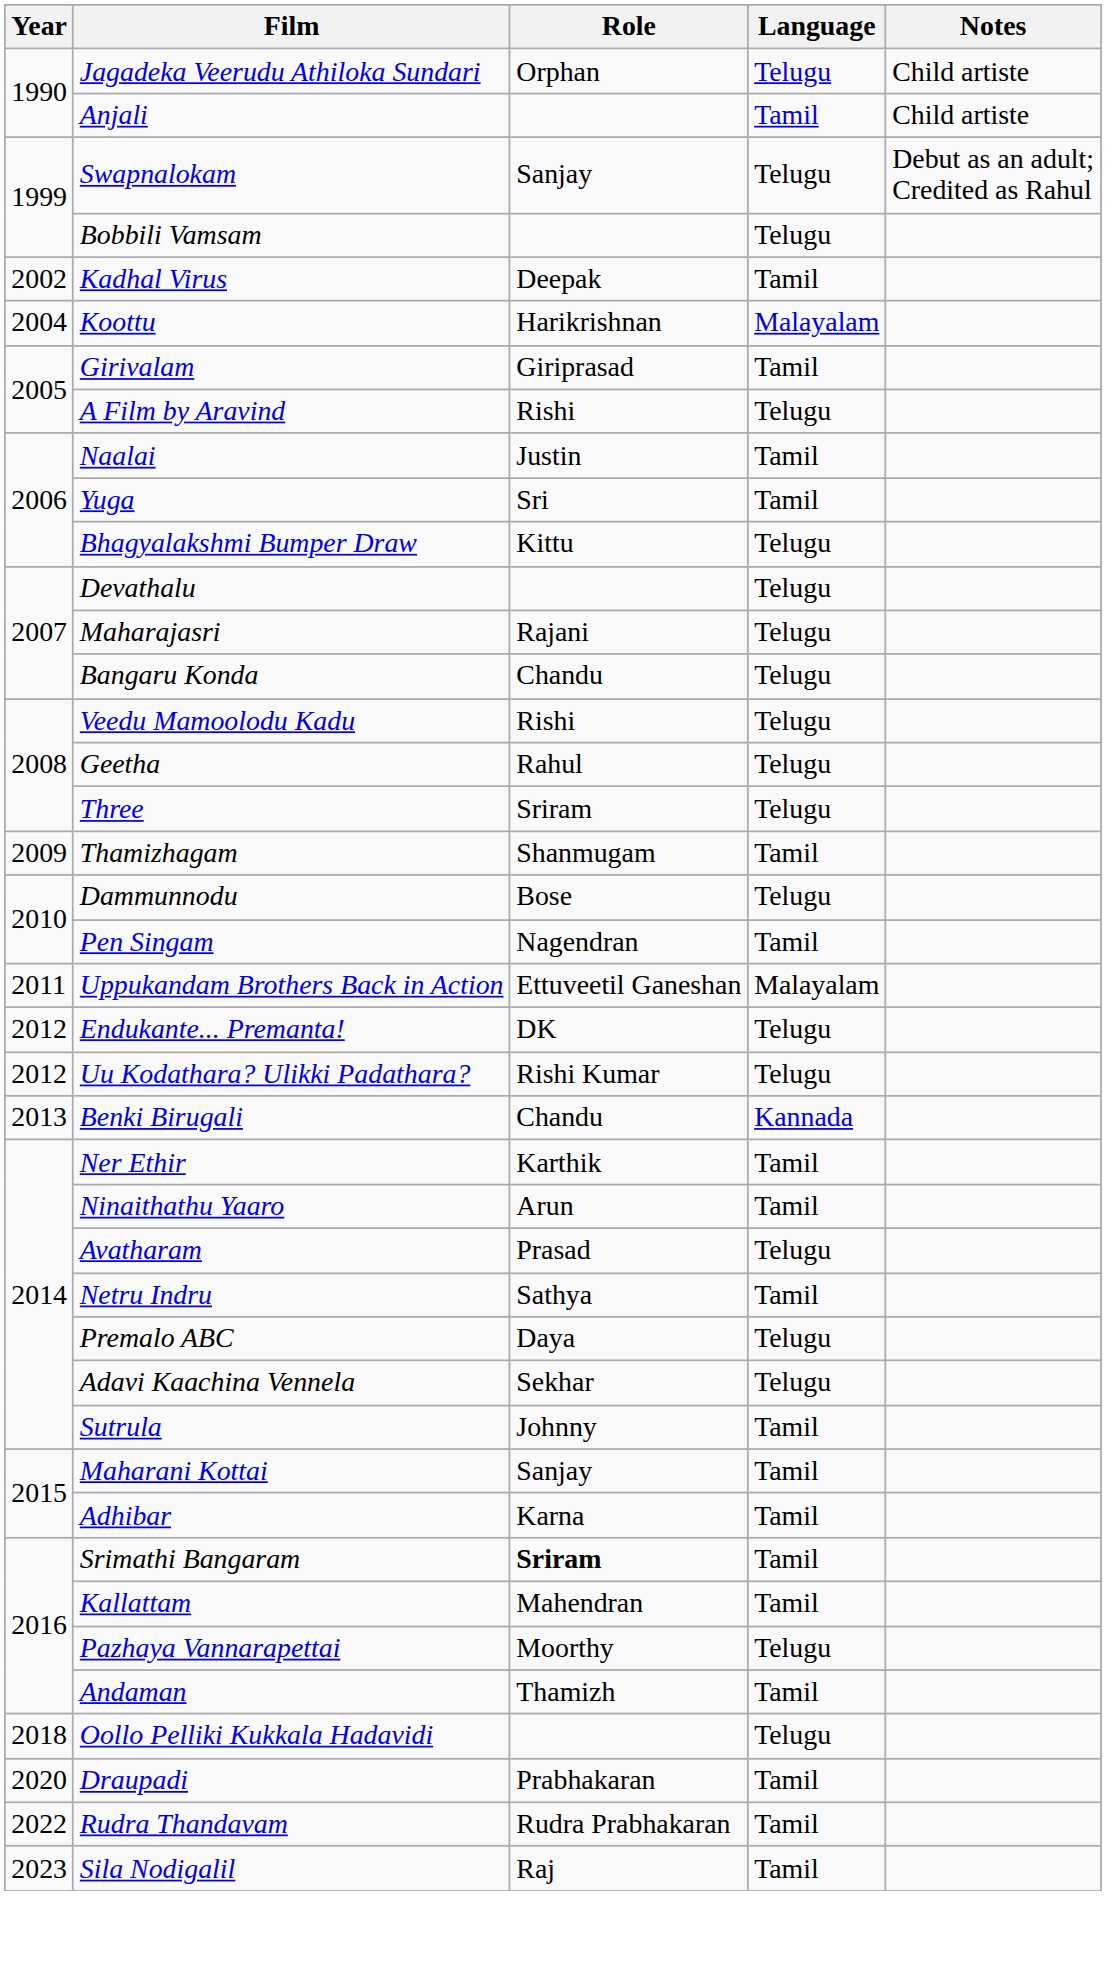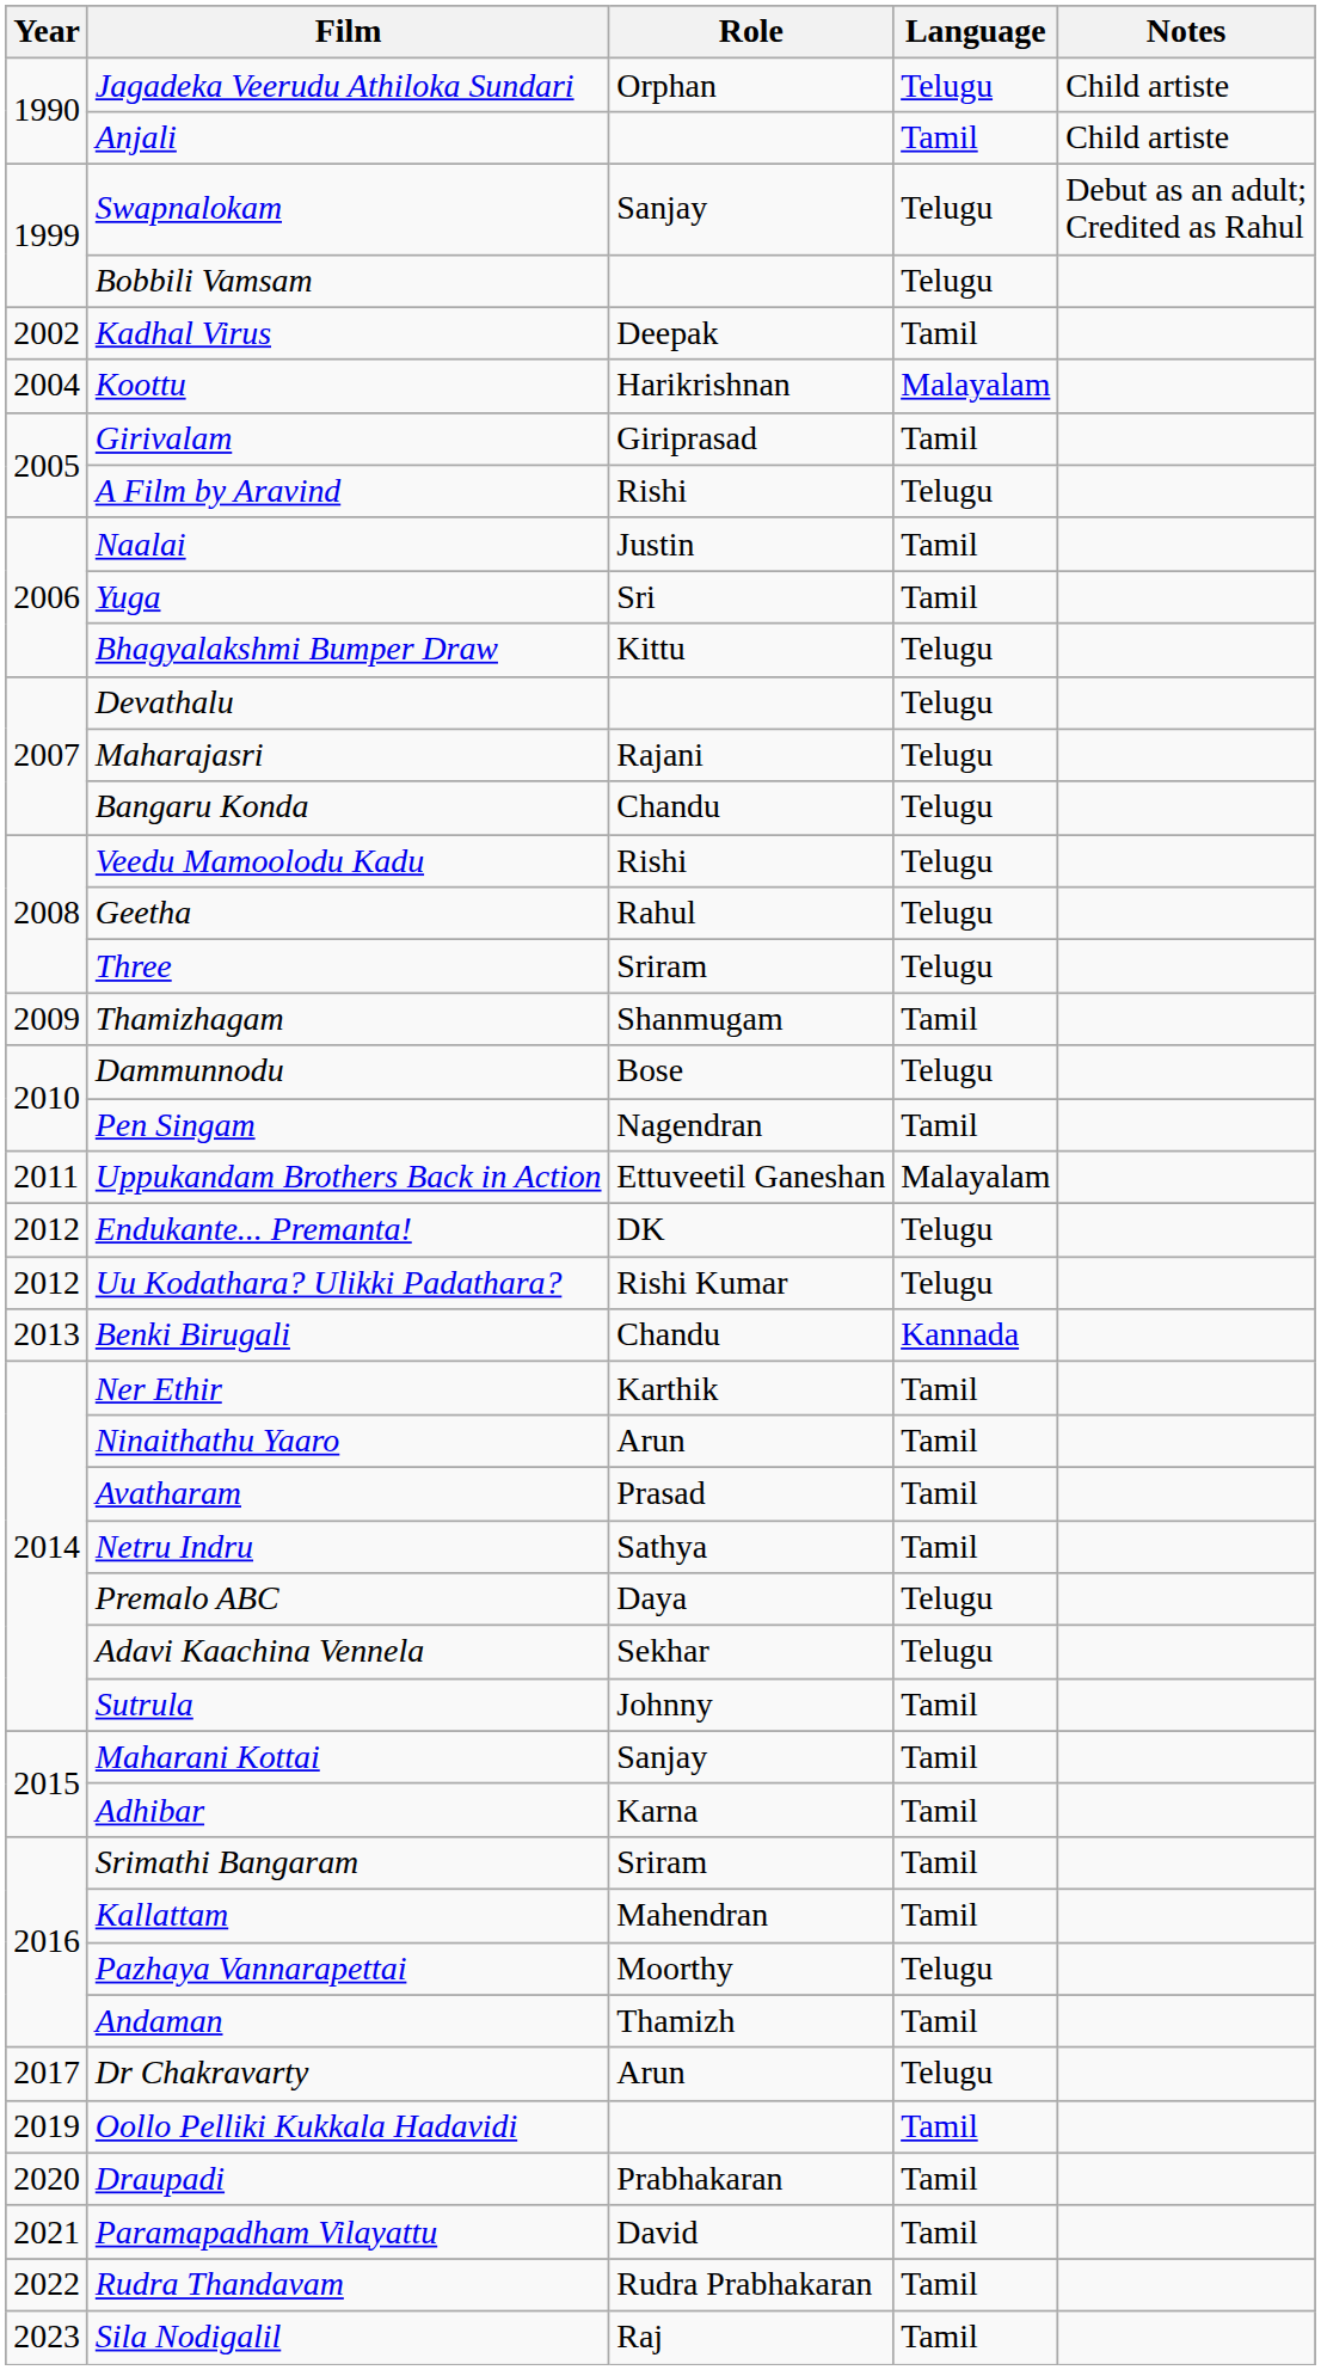Avatharam | Language: Telugu -> Tamil
Srimathi Bangaram | Role: bold -> normal
+ row: 2017 | Dr Chakravarty | Arun | Telugu
Oollo Pelliki Kukkala Hadavidi | Year: 2018 -> 2019
Oollo Pelliki Kukkala Hadavidi | Language: Telugu -> Tamil
+ row: 2021 | Paramapadham Vilayattu | David | Tamil
